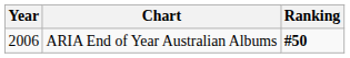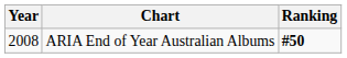ARIA End of Year Australian Albums | Year: 2006 -> 2008
